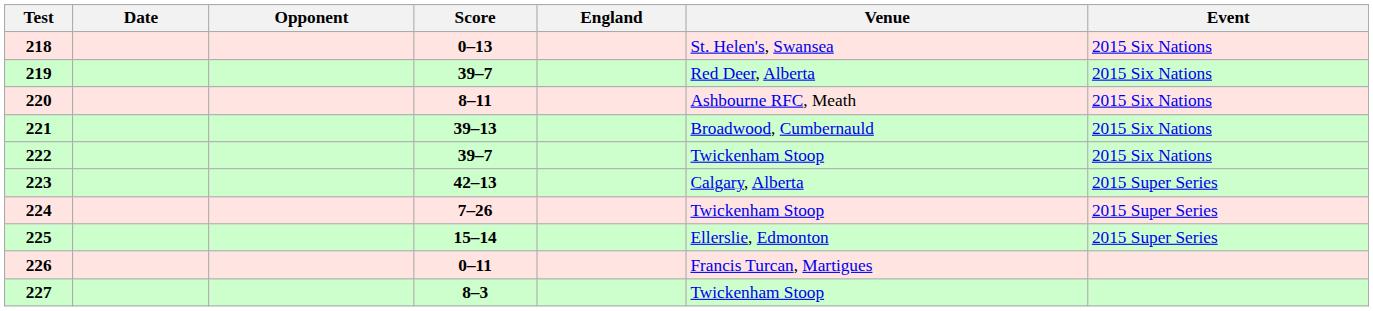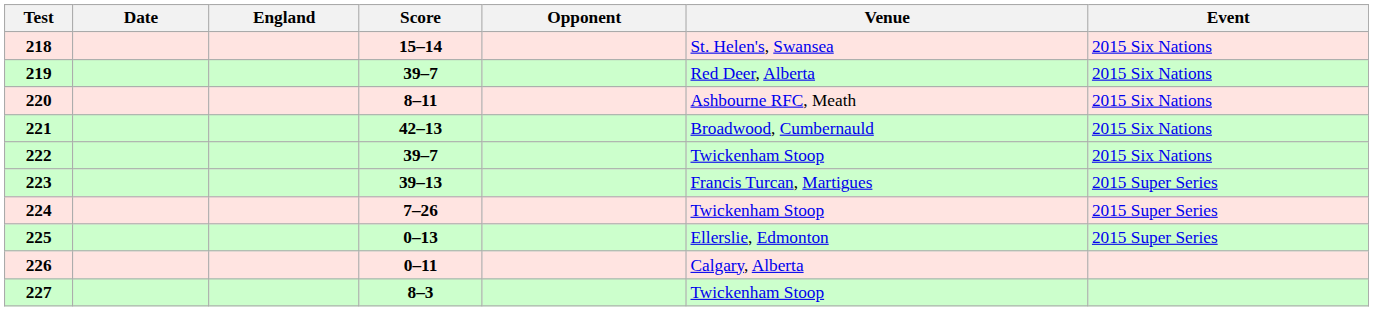columns swapped: England <-> Opponent
218 | Score: 0–13 -> 15–14
221 | Score: 39–13 -> 42–13
223 | Score: 42–13 -> 39–13
223 | Venue: Calgary, Alberta -> Francis Turcan, Martigues
225 | Score: 15–14 -> 0–13
226 | Venue: Francis Turcan, Martigues -> Calgary, Alberta
